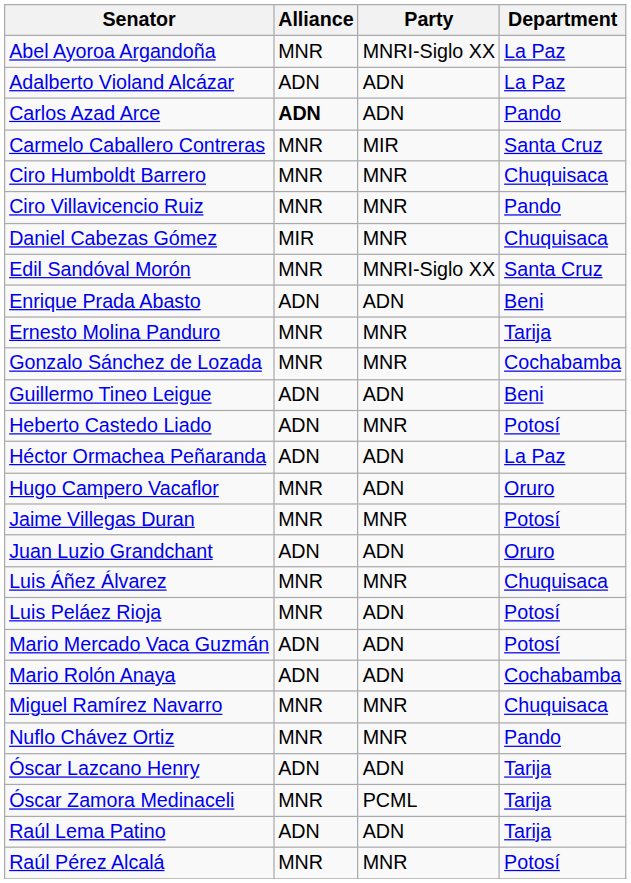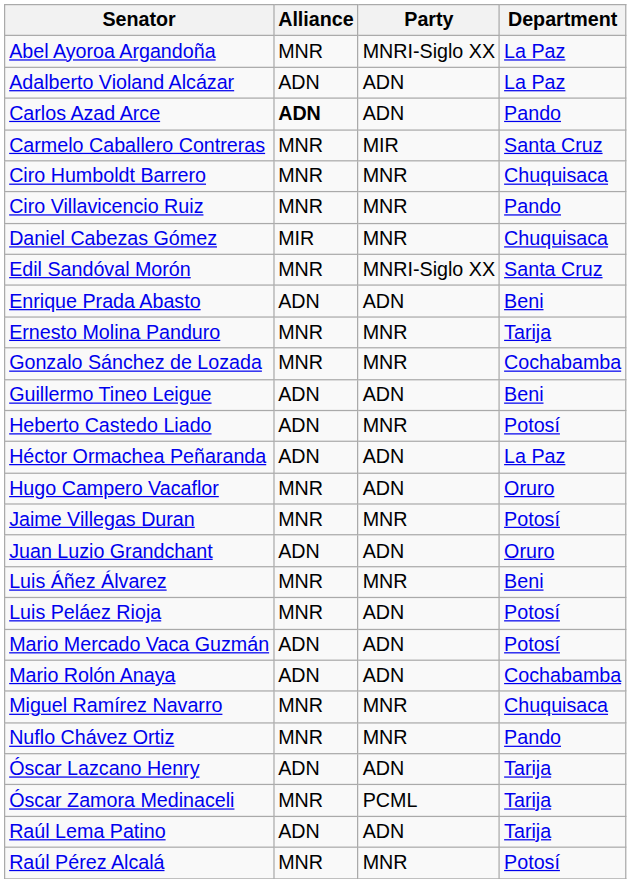Luis Áñez Álvarez | Department: Chuquisaca -> Beni
